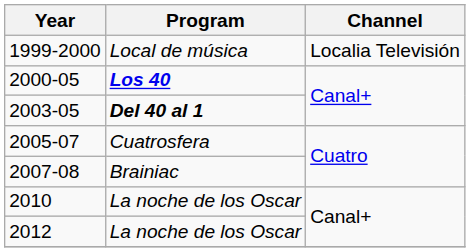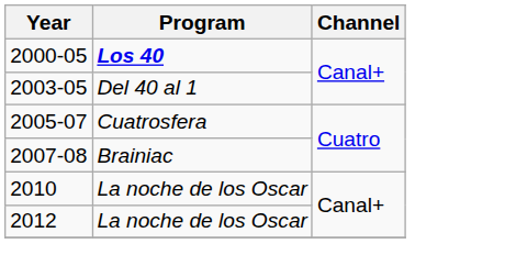- row: 1999-2000 | Local de música | Localia Televisión
2003-05 | Program: bold -> normal
